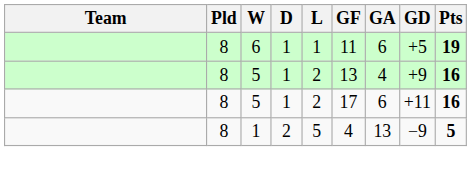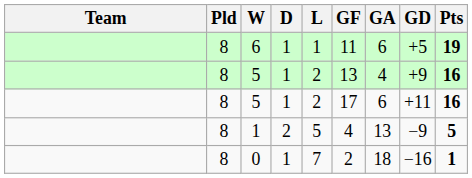+ row: 8 | 0 | 1 | 7 | 2 | 18 | −16 | 1
